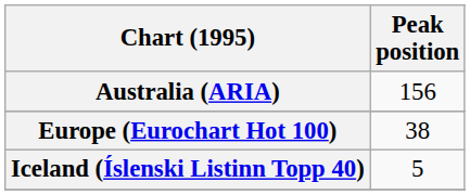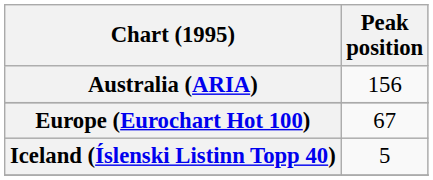Europe (Eurochart Hot 100) | Peak position: 38 -> 67
